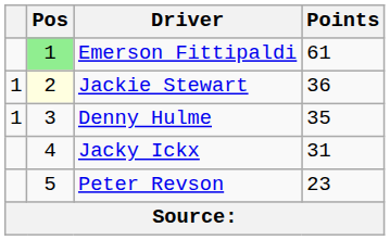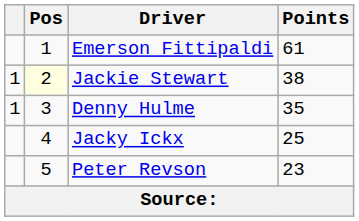Emerson Fittipaldi | Pos: lightgreen background -> no background
Jackie Stewart | Points: 36 -> 38
Jacky Ickx | Points: 31 -> 25
